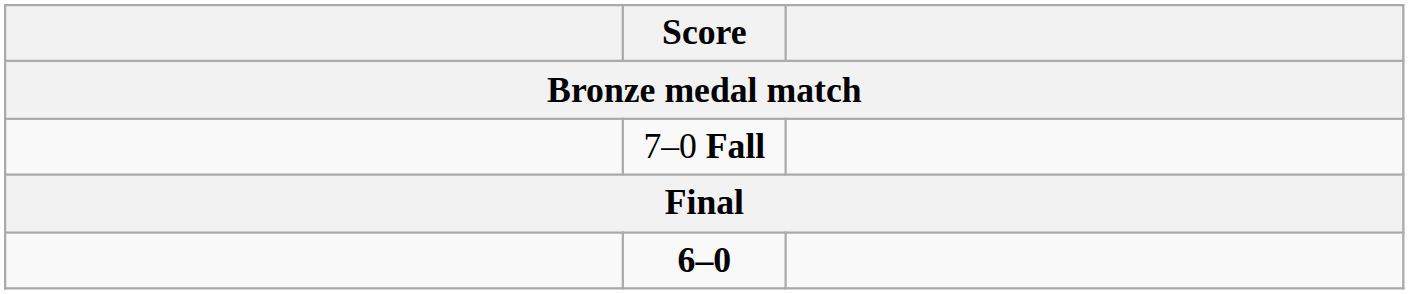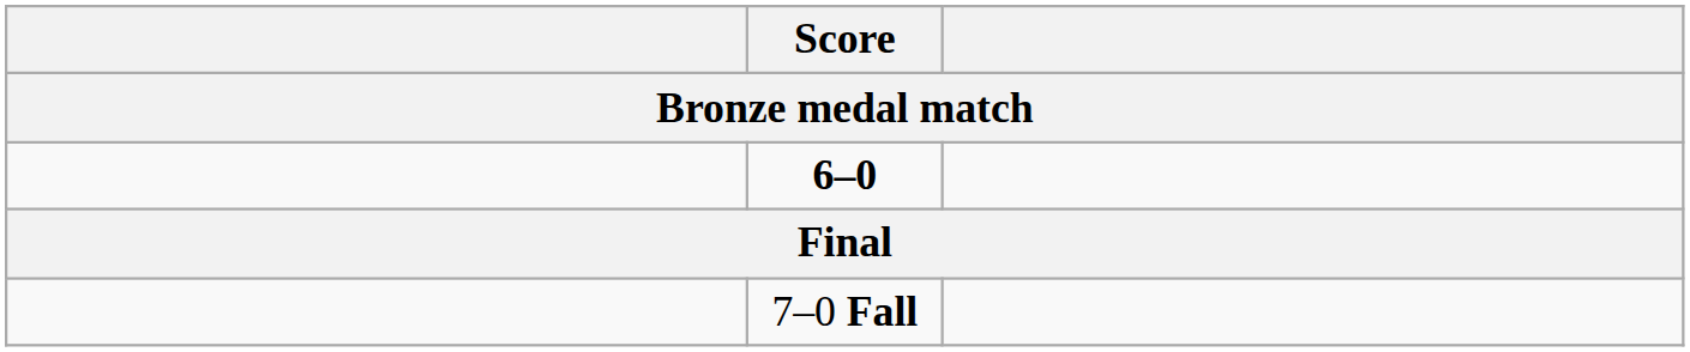rows swapped: 6–0 <-> 7–0 Fall
